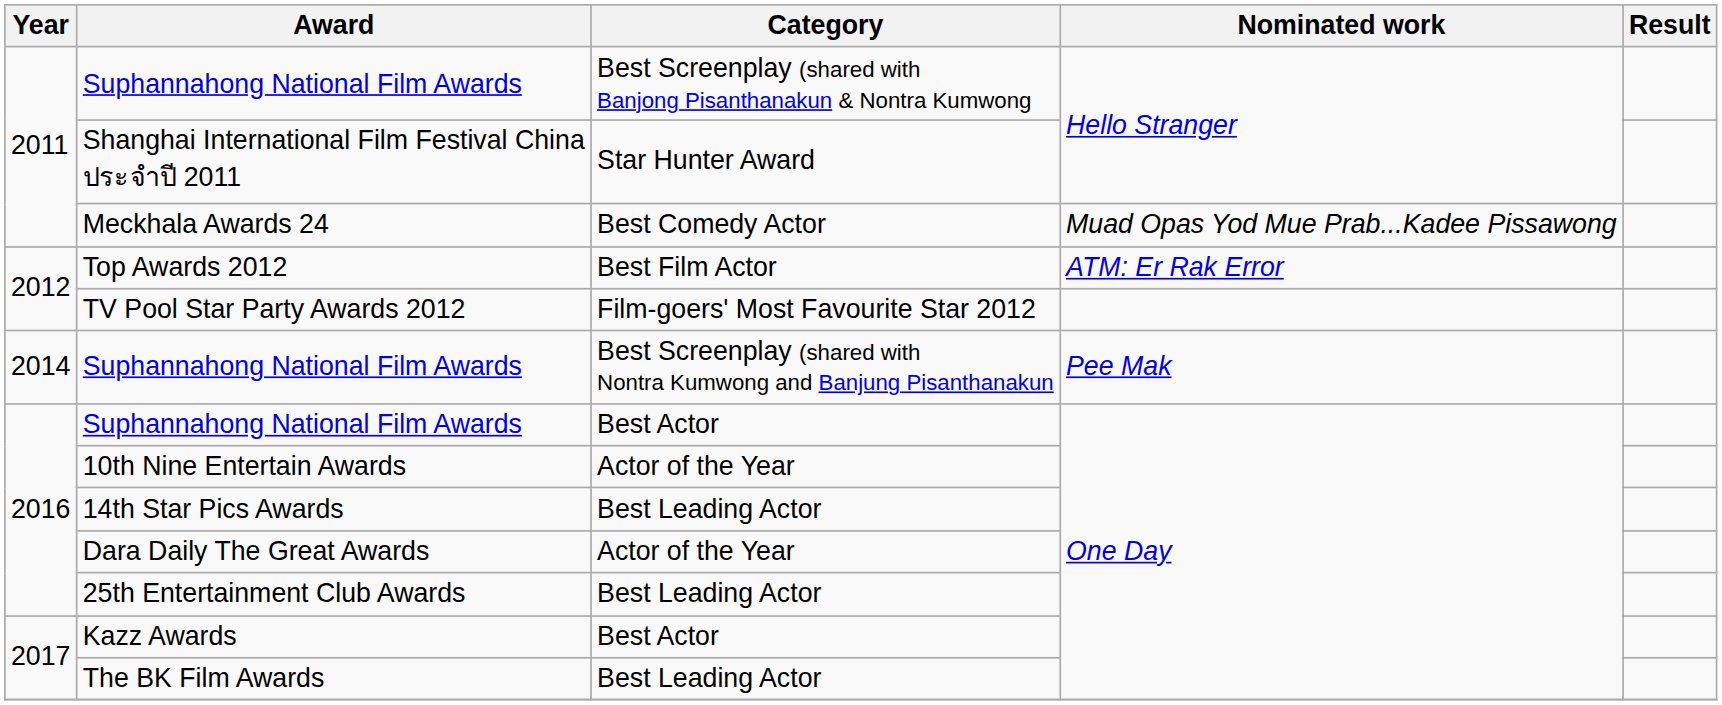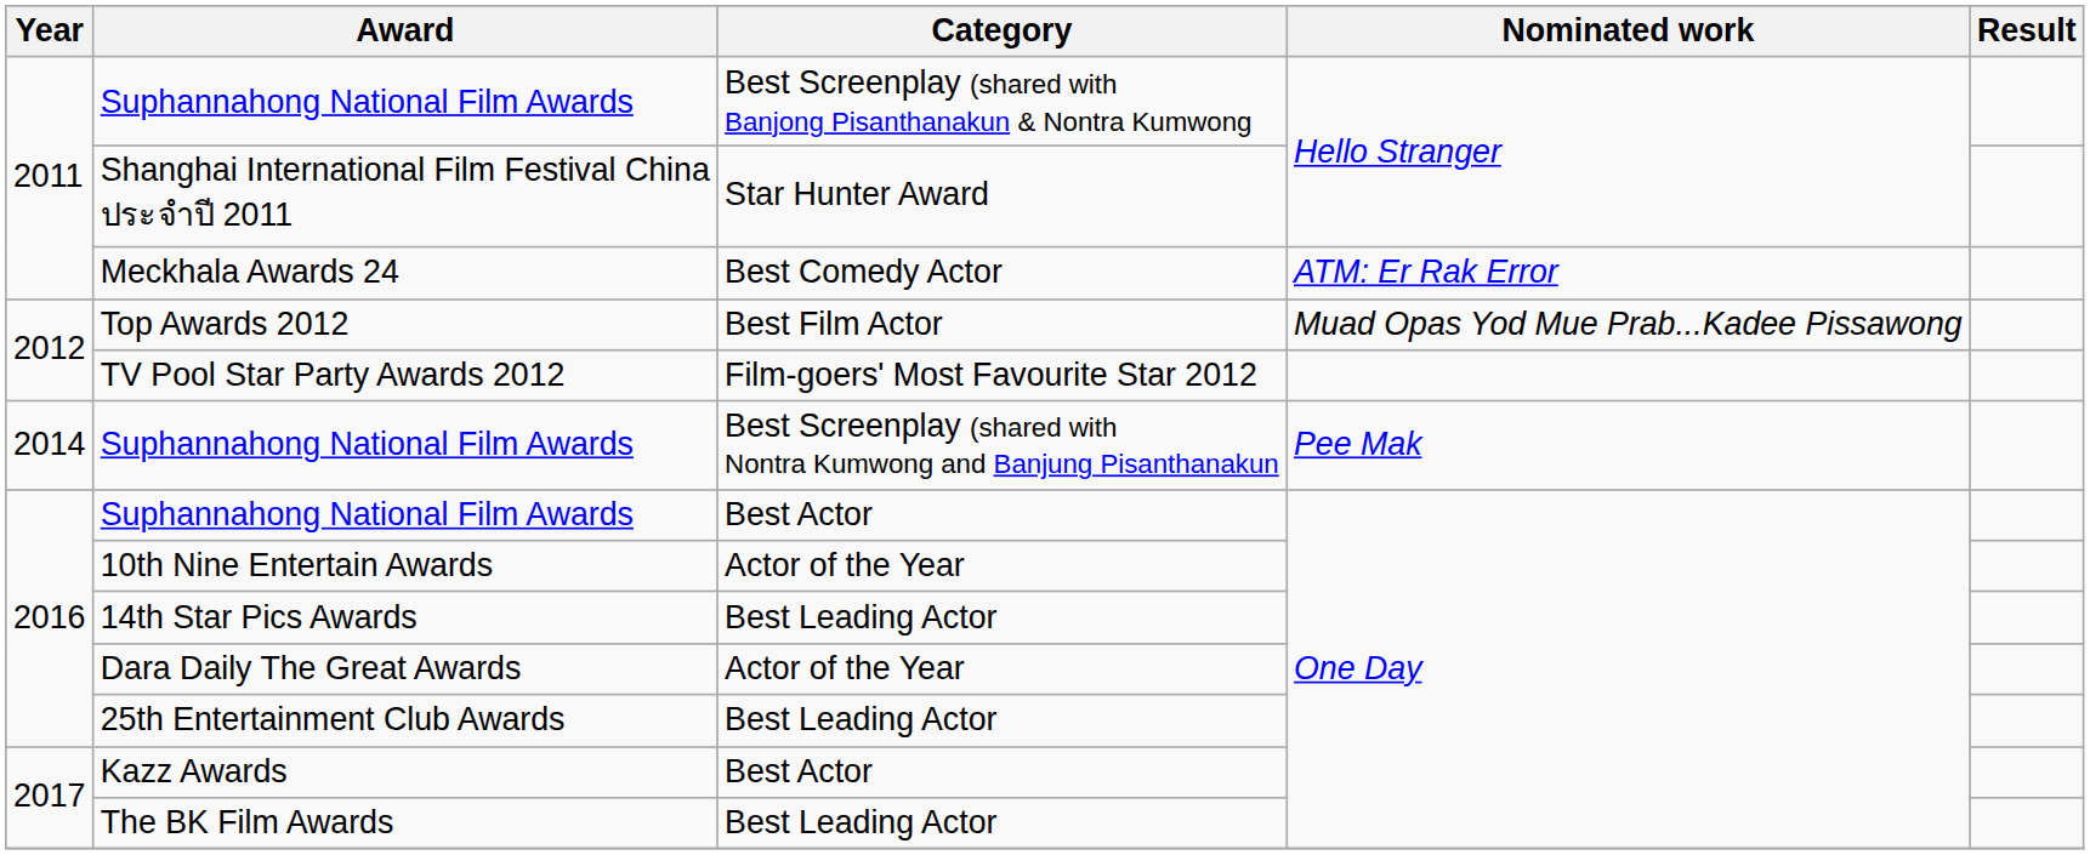Meckhala Awards 24 | Nominated work: Muad Opas Yod Mue Prab...Kadee Pissawong -> ATM: Er Rak Error
Top Awards 2012 | Nominated work: ATM: Er Rak Error -> Muad Opas Yod Mue Prab...Kadee Pissawong
